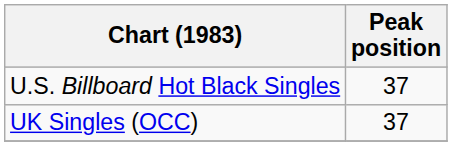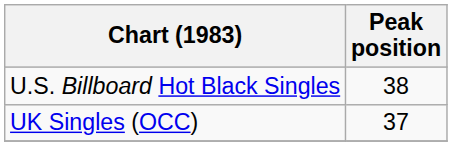U.S. Billboard Hot Black Singles | Peak position: 37 -> 38
